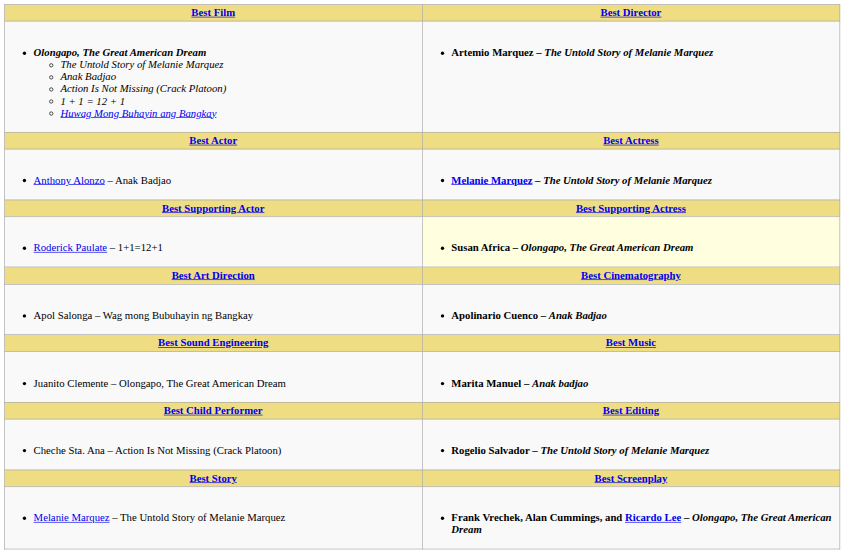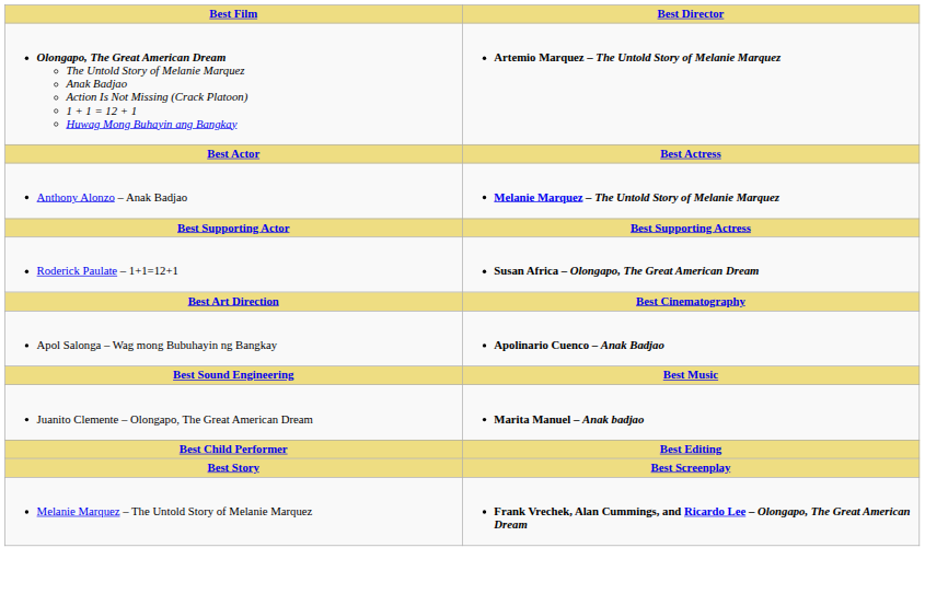Roderick Paulate – 1+1=12+1 | Best Director: lightyellow background -> no background
- row: Cheche Sta. Ana – Action Is Not Missing (Crack Platoon) | Rogelio Salvador – The Untold Story of Melanie Marquez
